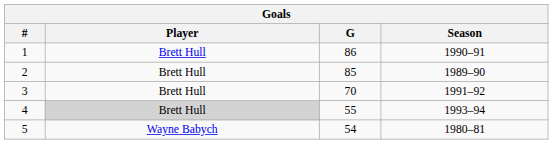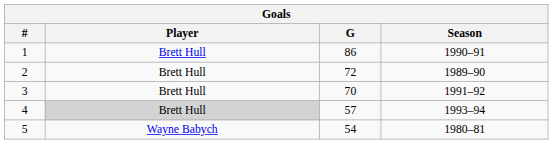2 | G: 85 -> 72
4 | G: 55 -> 57
